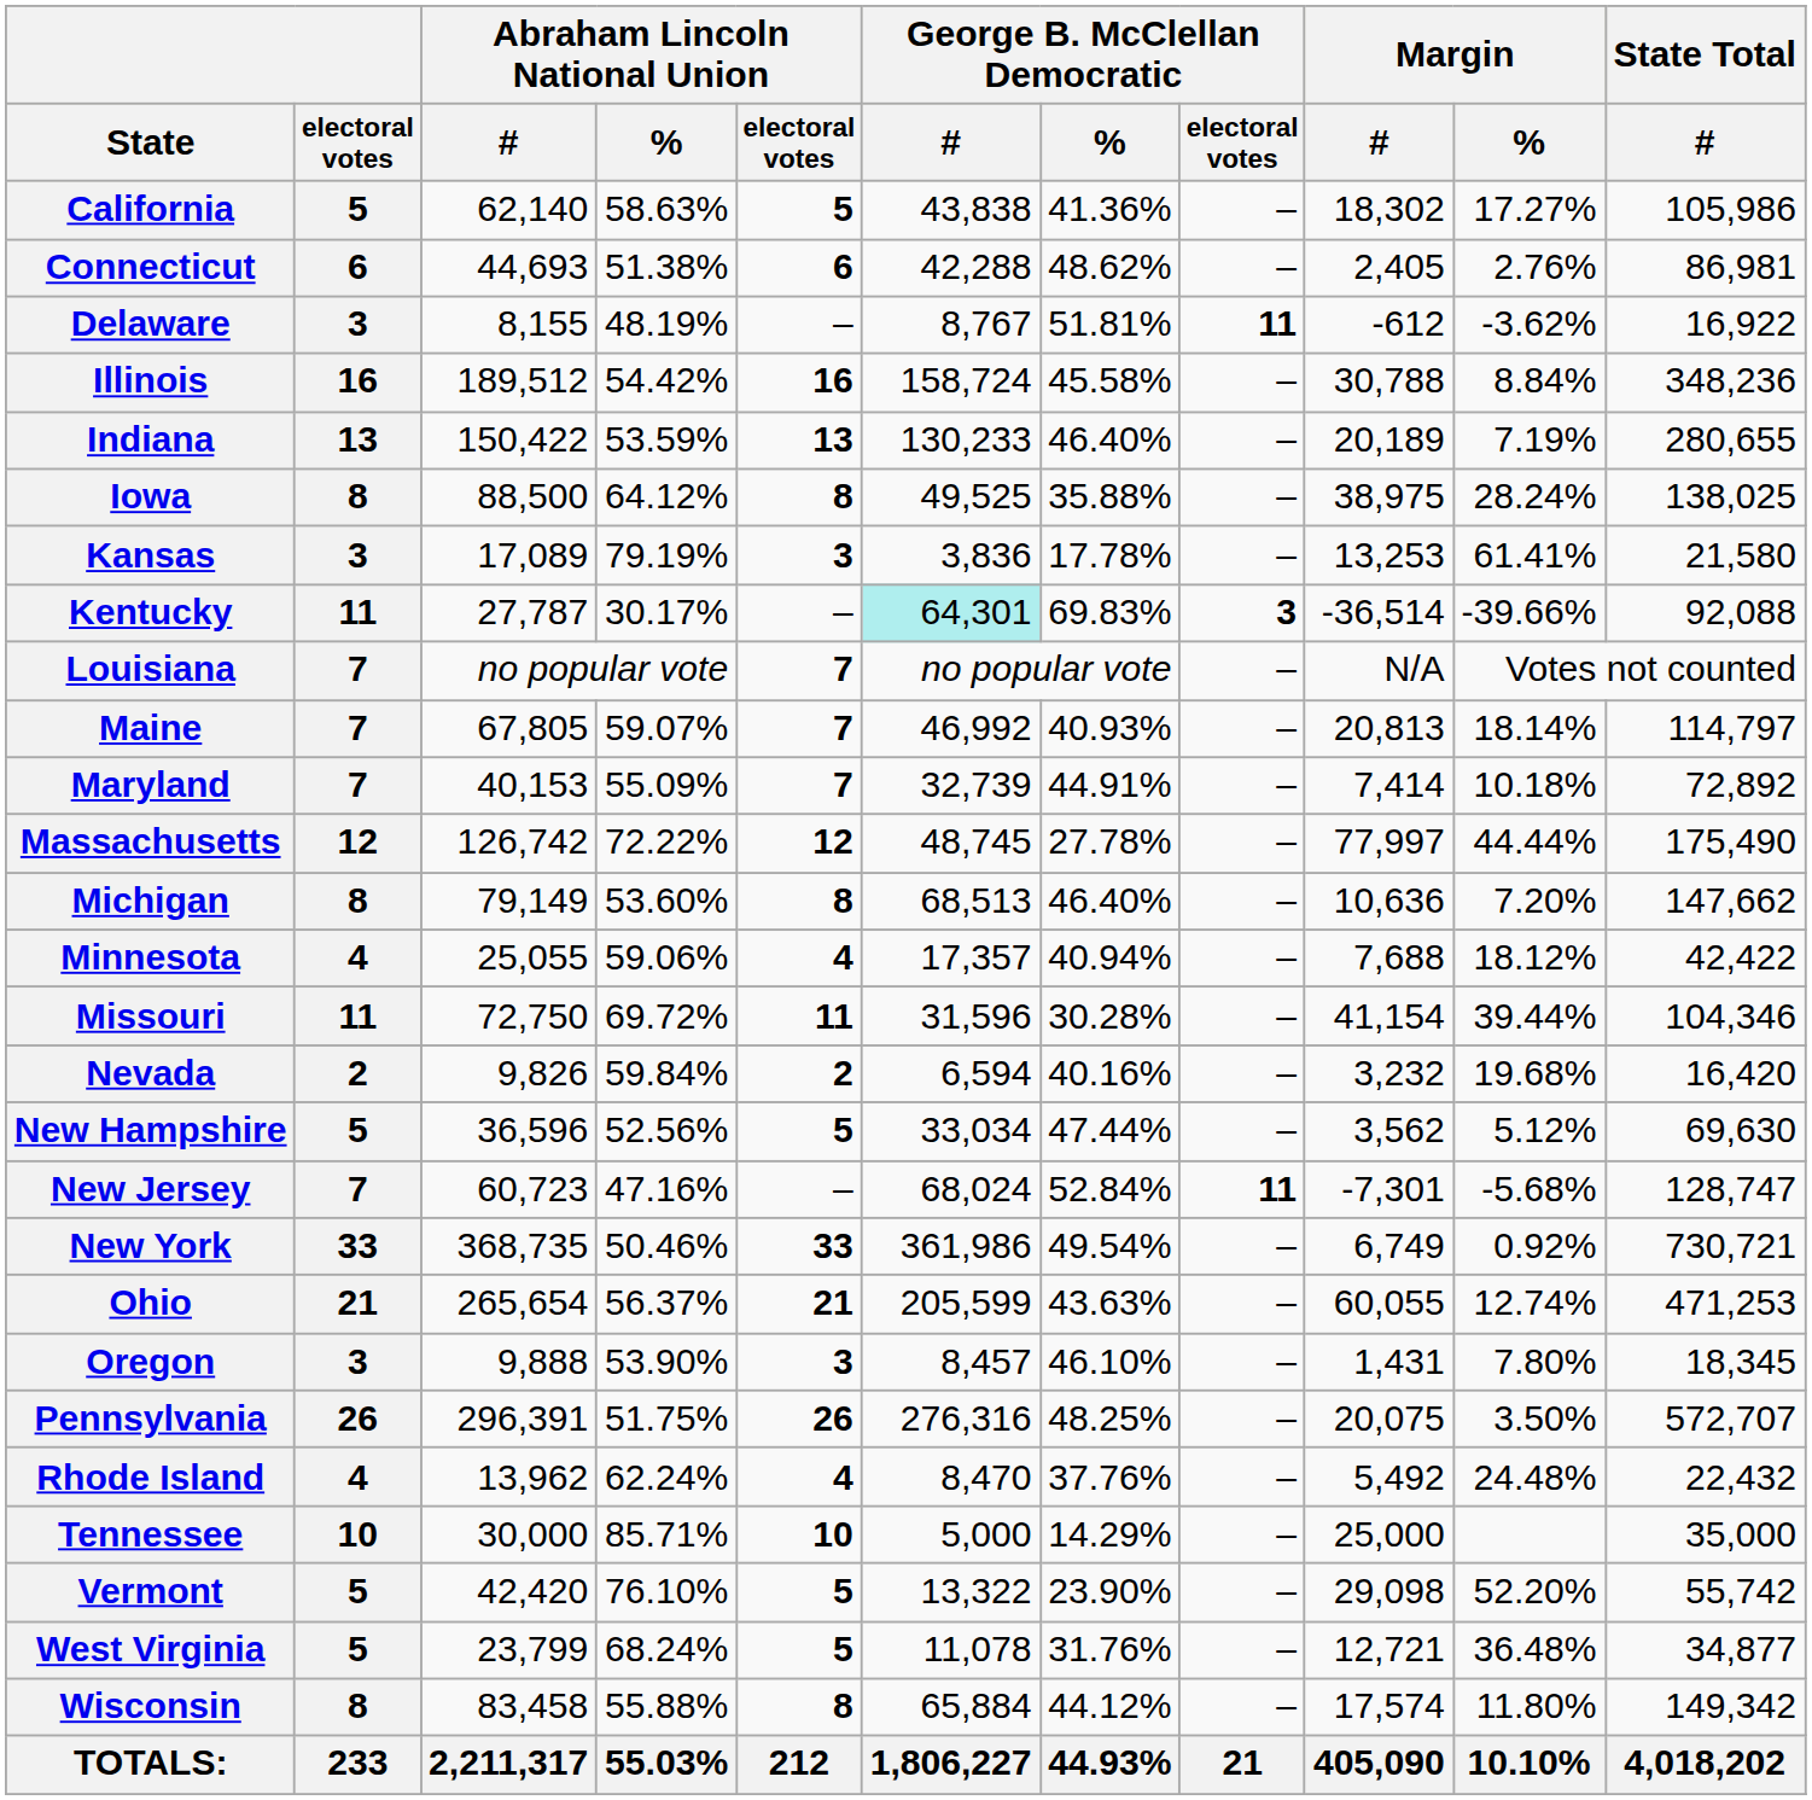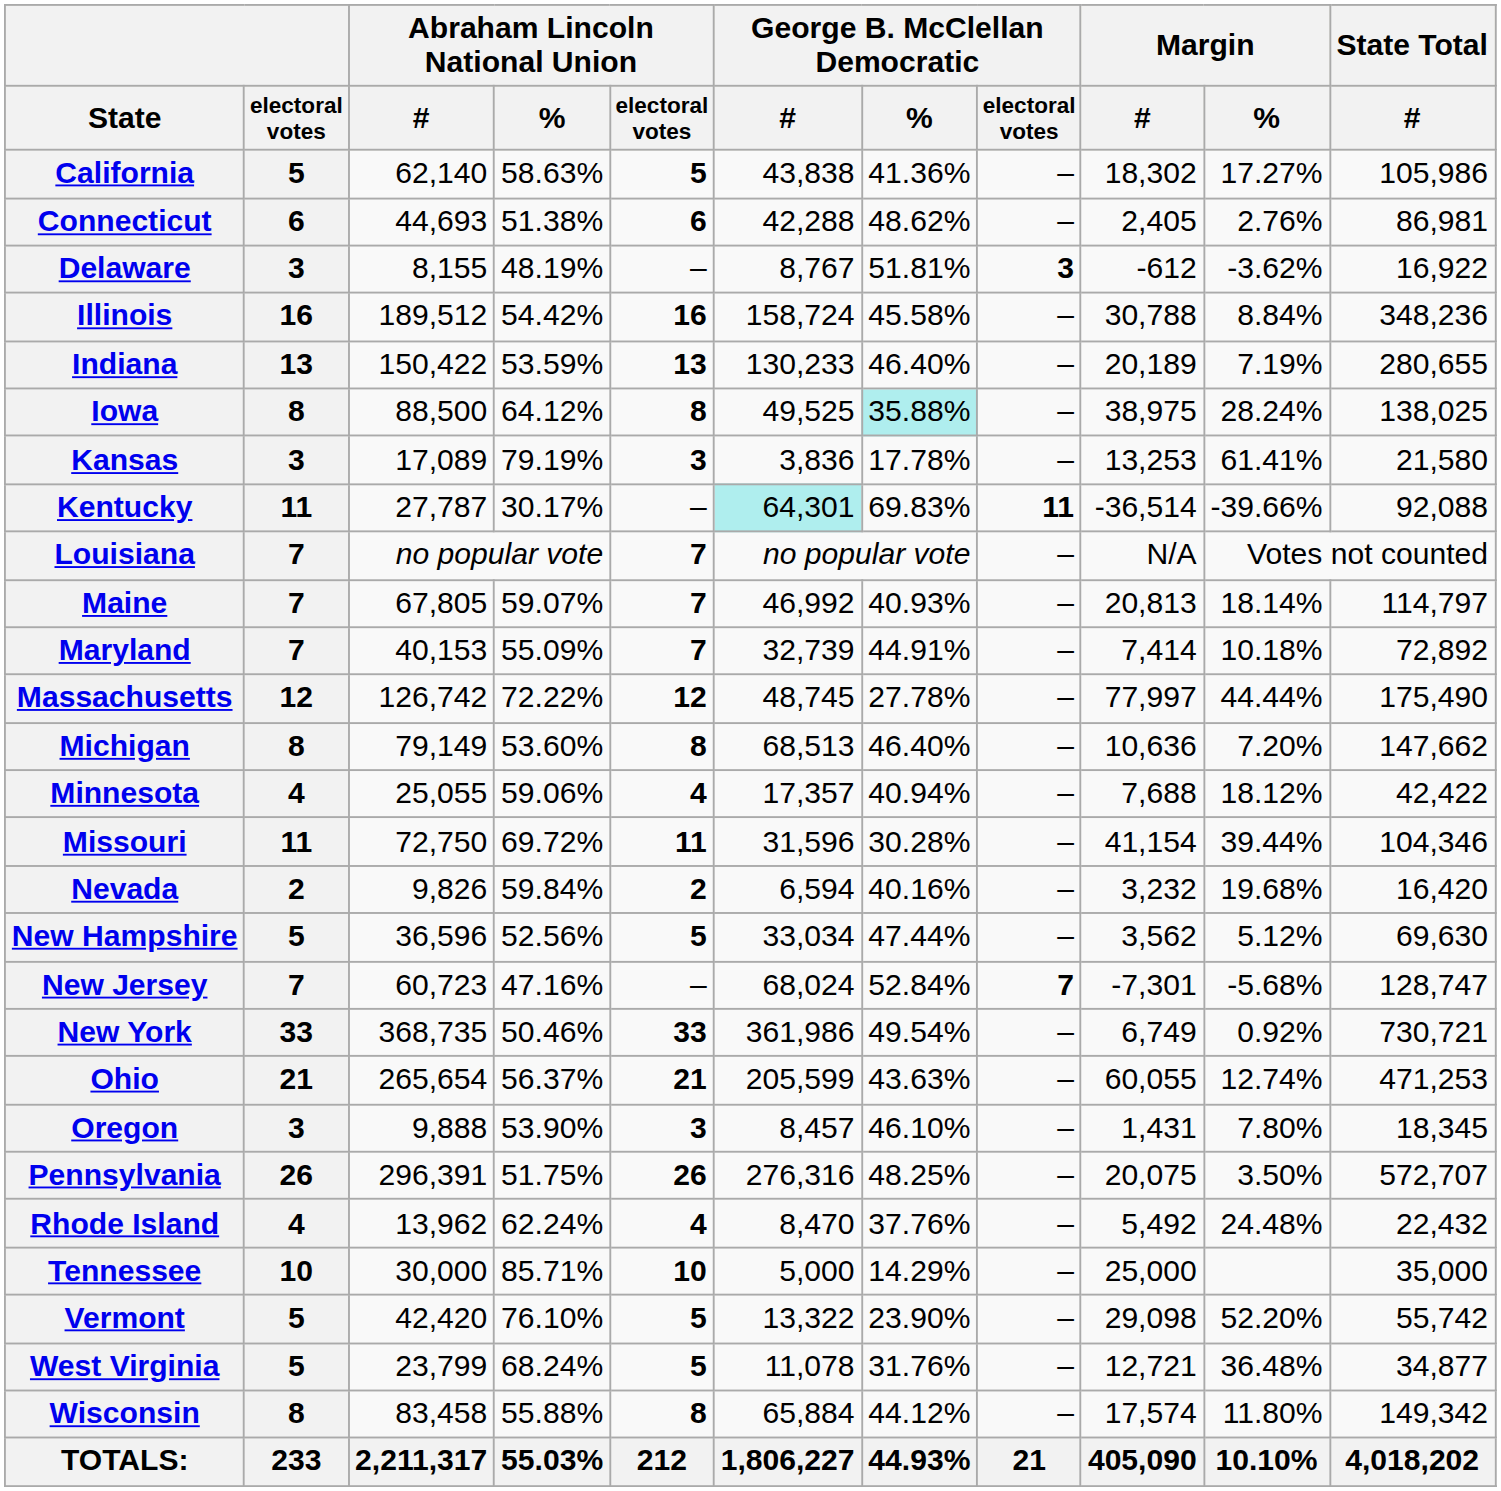Delaware | George B. McClellan Democratic / electoral votes: 11 -> 3
Iowa | George B. McClellan Democratic / %: no background -> paleturquoise background
Kentucky | George B. McClellan Democratic / electoral votes: 3 -> 11
New Jersey | George B. McClellan Democratic / electoral votes: 11 -> 7
